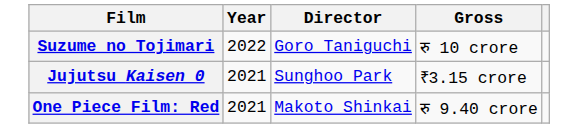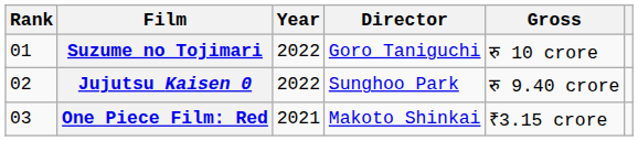+ column: Rank | 01 | 02 | 03
Jujutsu Kaisen 0 | Year: 2021 -> 2022
Jujutsu Kaisen 0 | Gross: ₹3.15 crore -> रु 9.40 crore
One Piece Film: Red | Gross: रु 9.40 crore -> ₹3.15 crore
